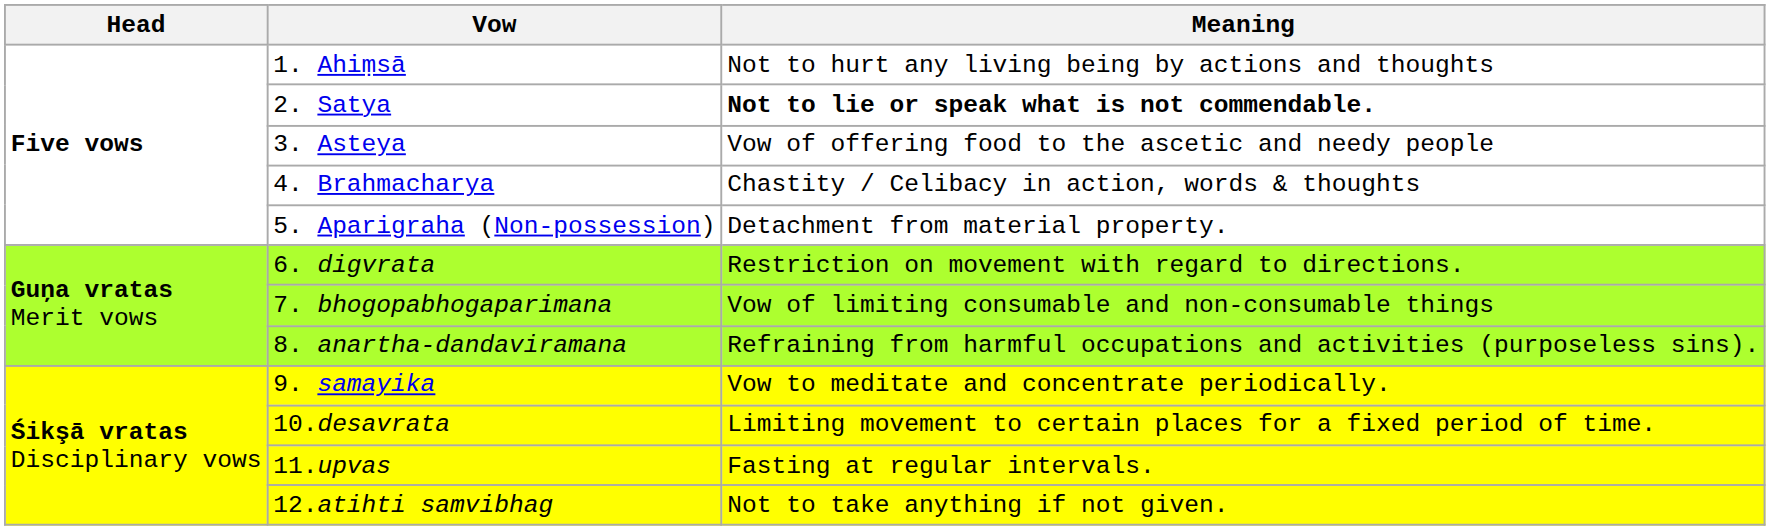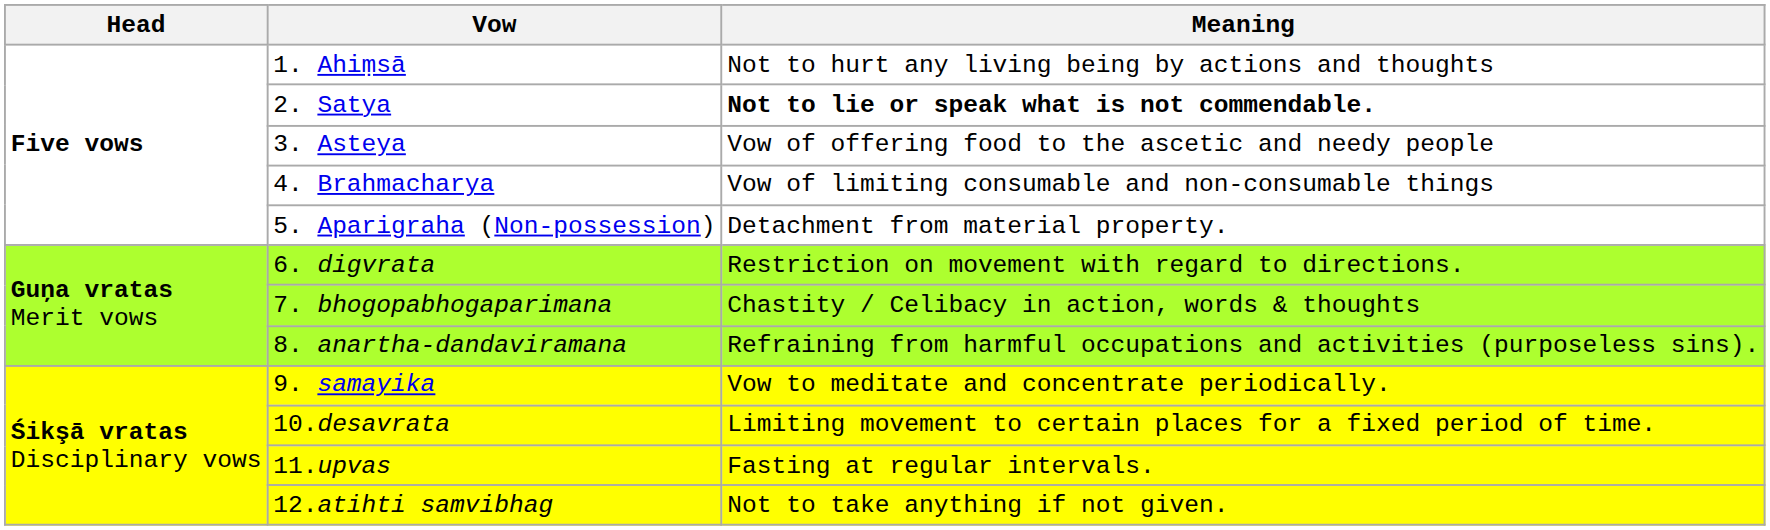4. Brahmacharya | Meaning: Chastity / Celibacy in action, words & thoughts -> Vow of limiting consumable and non-consumable things
7. bhogopabhogaparimana | Meaning: Vow of limiting consumable and non-consumable things -> Chastity / Celibacy in action, words & thoughts
